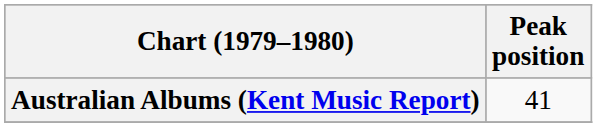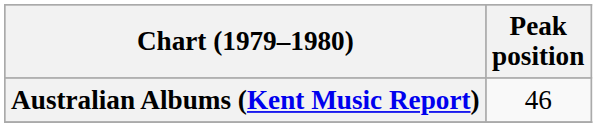Australian Albums (Kent Music Report) | Peak position: 41 -> 46
